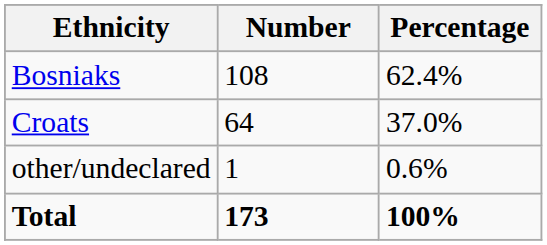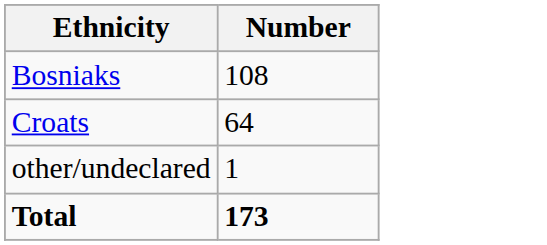- column: Percentage | 62.4% | 37.0% | 0.6% | 100%
